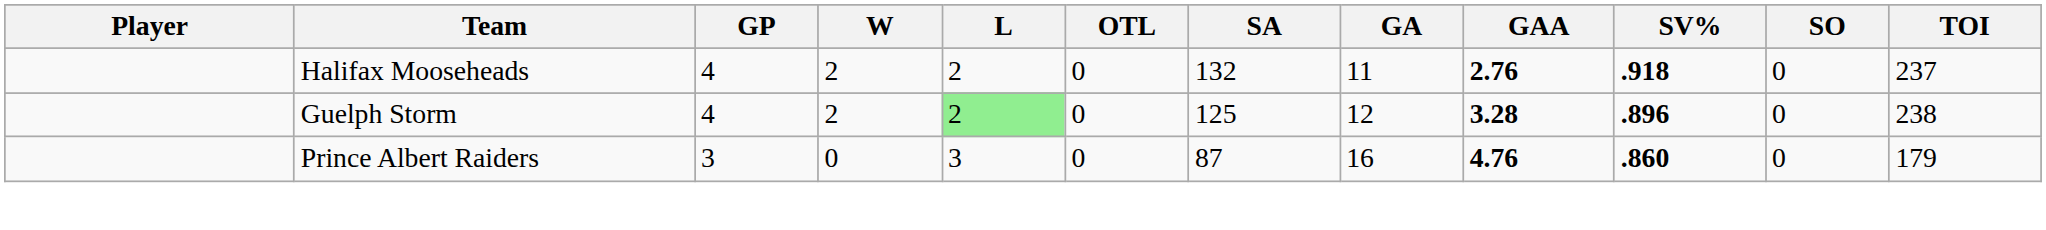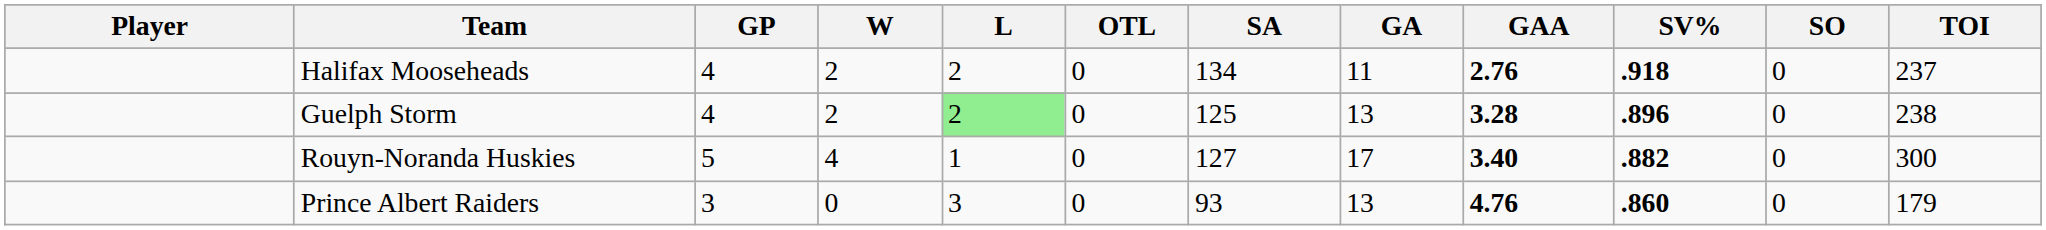Halifax Mooseheads | SA: 132 -> 134
Guelph Storm | GA: 12 -> 13
+ row: Rouyn-Noranda Huskies | 5 | 4 | 1 | 0 | 127 | 17 | 3.40 | .882 | 0 | 300
Prince Albert Raiders | SA: 87 -> 93
Prince Albert Raiders | GA: 16 -> 13
